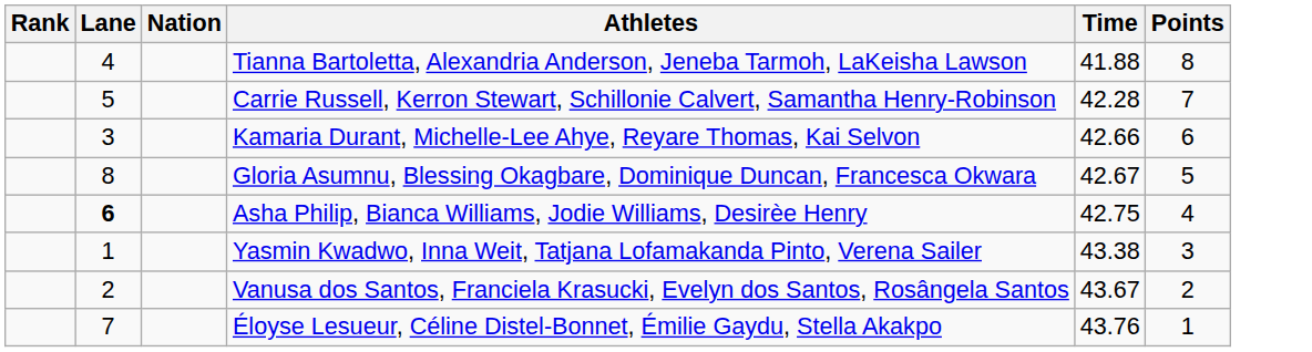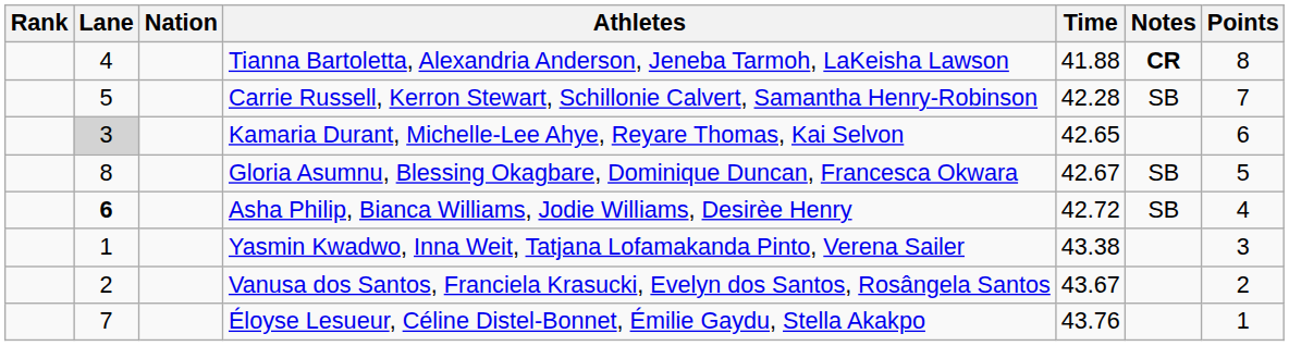+ column: Notes | CR | SB | SB | SB
Kamaria Durant, Michelle-Lee Ahye, Reyare Thomas, Kai Selvon | Lane: no background -> lightgrey background
Kamaria Durant, Michelle-Lee Ahye, Reyare Thomas, Kai Selvon | Time: 42.66 -> 42.65
Asha Philip, Bianca Williams, Jodie Williams, Desirèe Henry | Time: 42.75 -> 42.72
